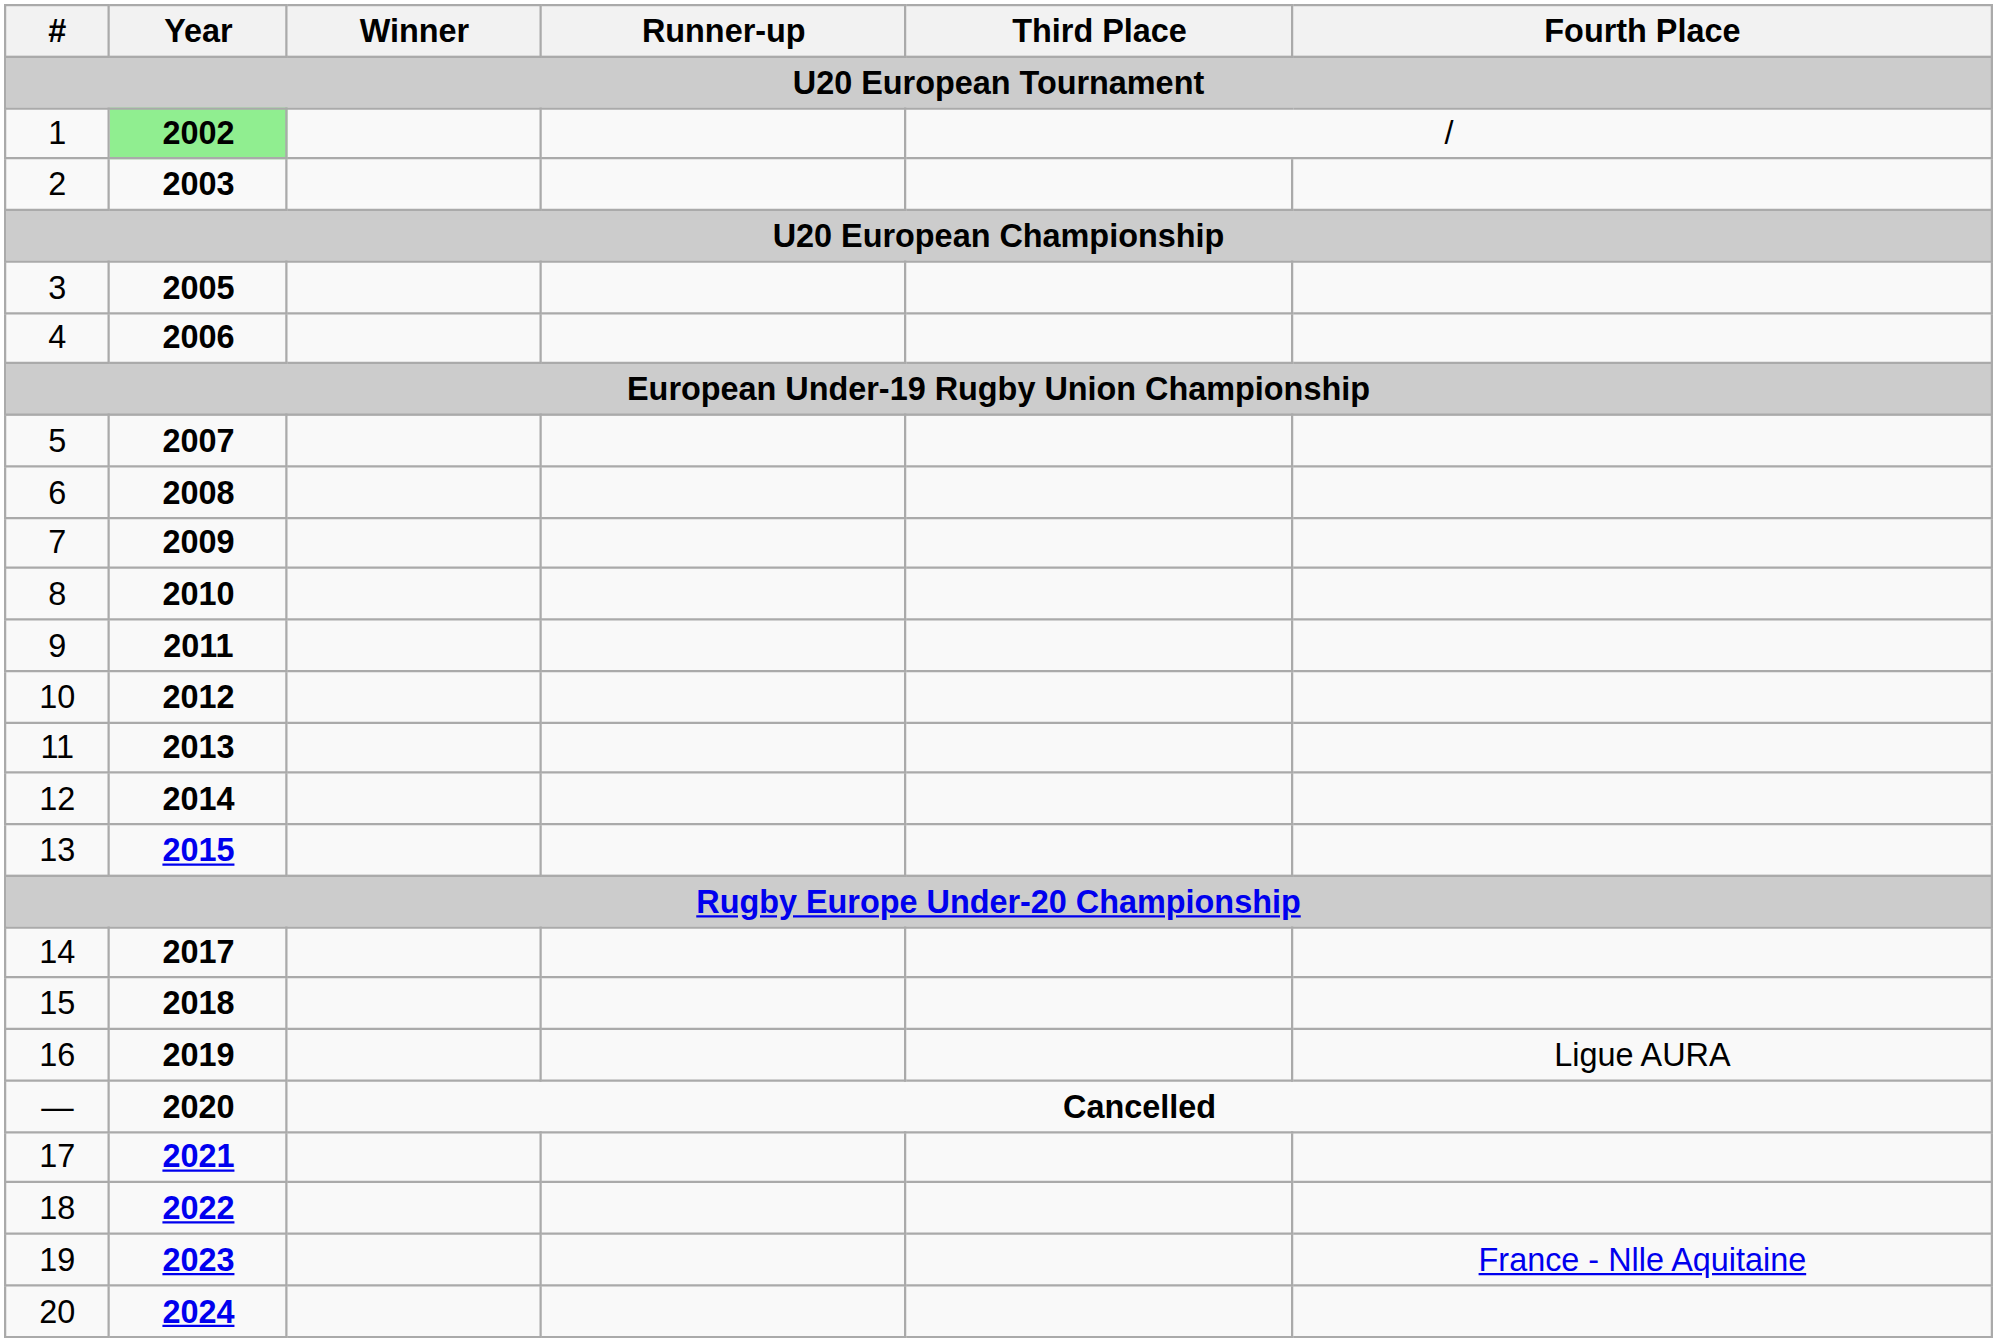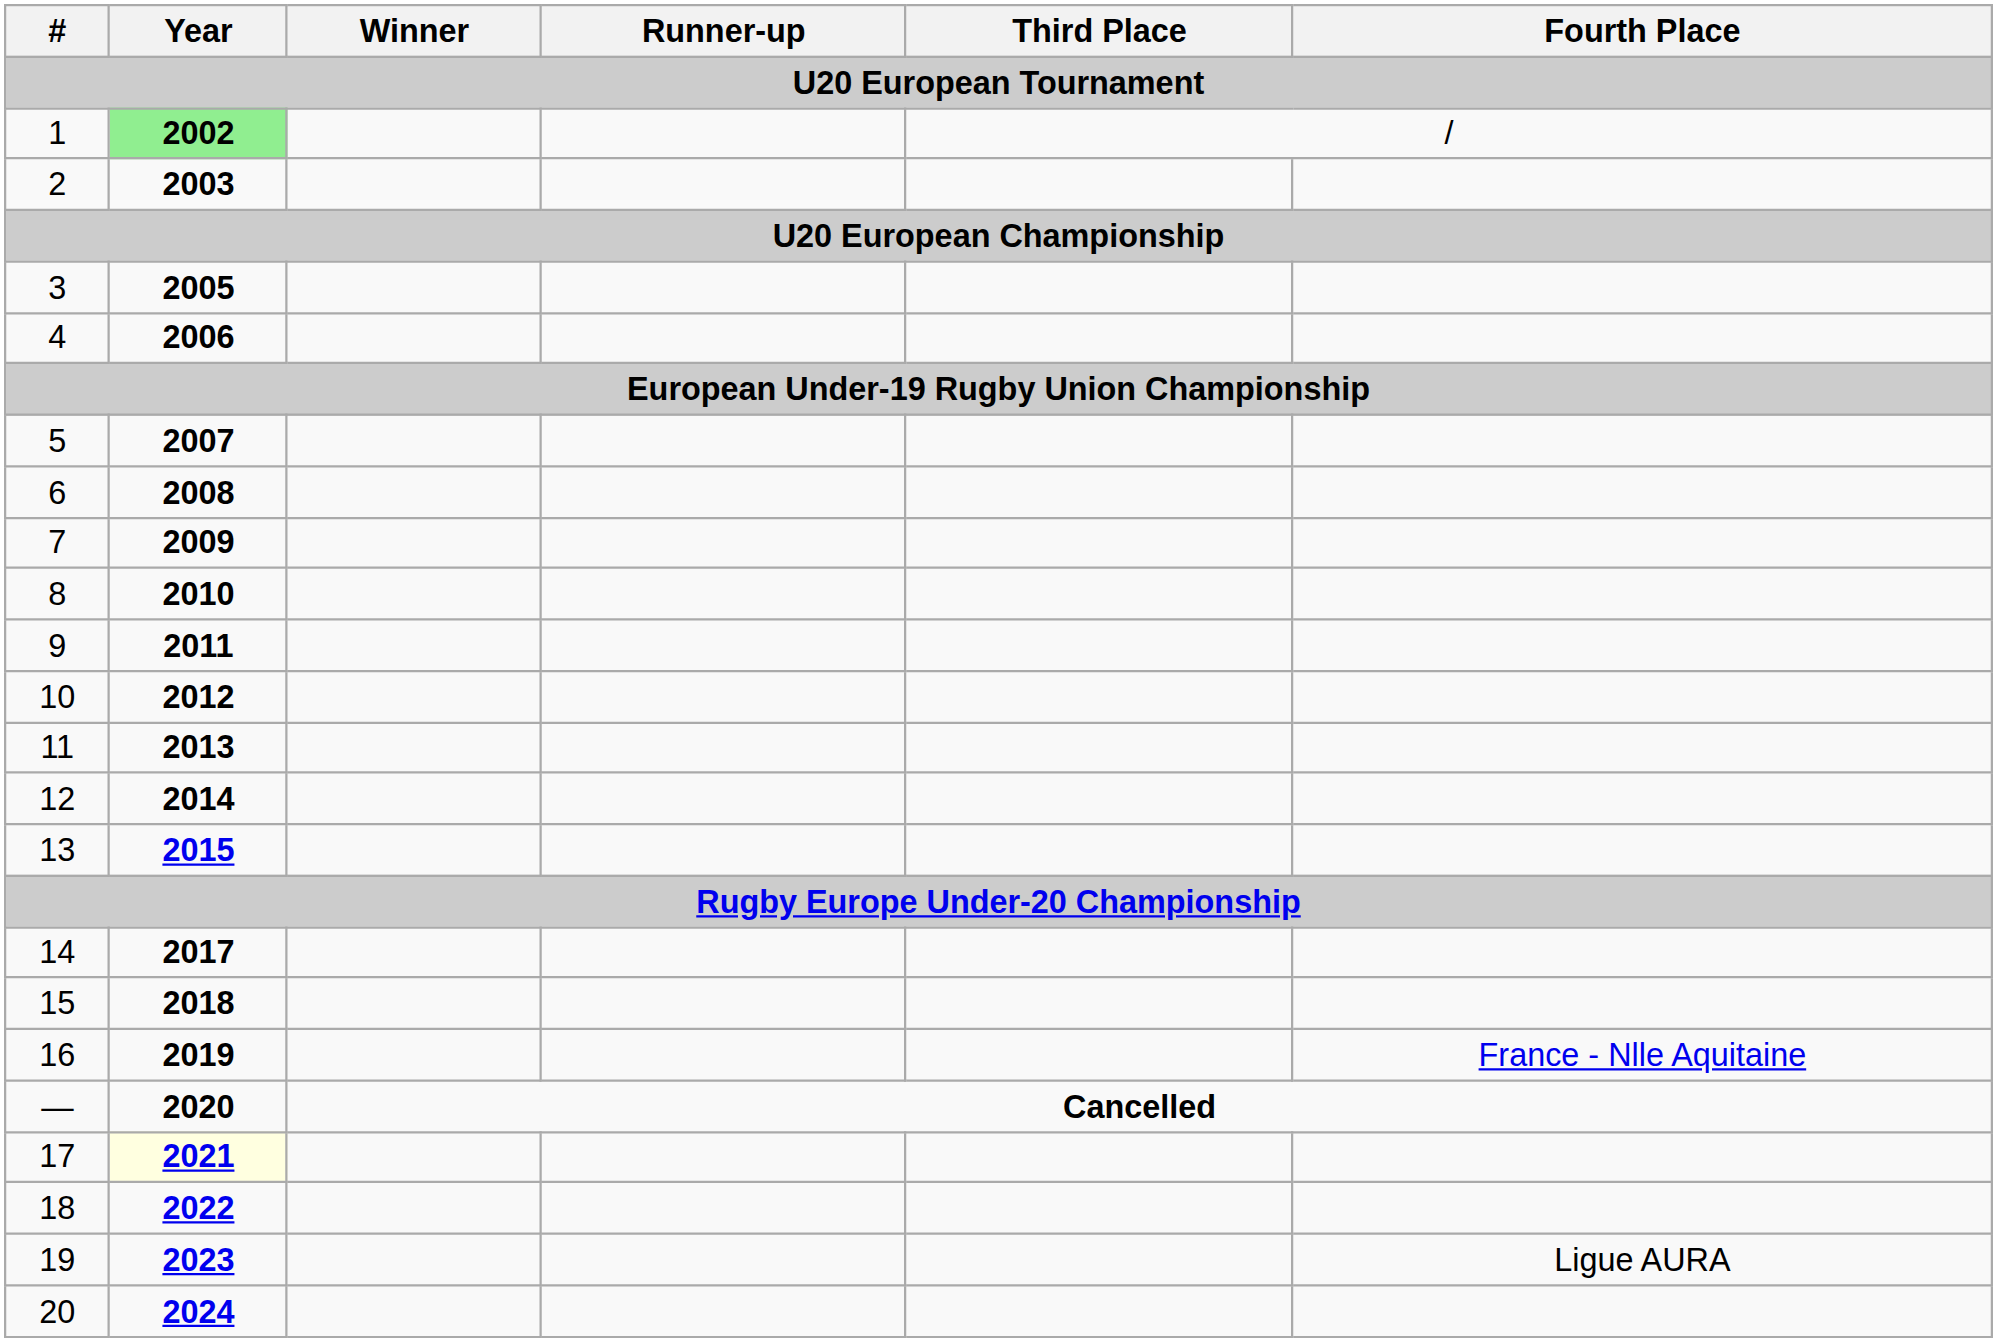16 | Fourth Place: Ligue AURA -> France - Nlle Aquitaine
17 | Year: no background -> lightyellow background
19 | Fourth Place: France - Nlle Aquitaine -> Ligue AURA
